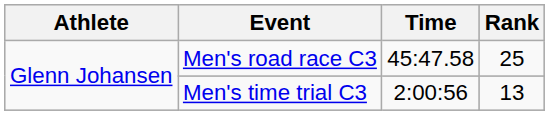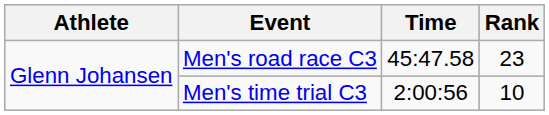Men's road race C3 | Rank: 25 -> 23
Men's time trial C3 | Rank: 13 -> 10
